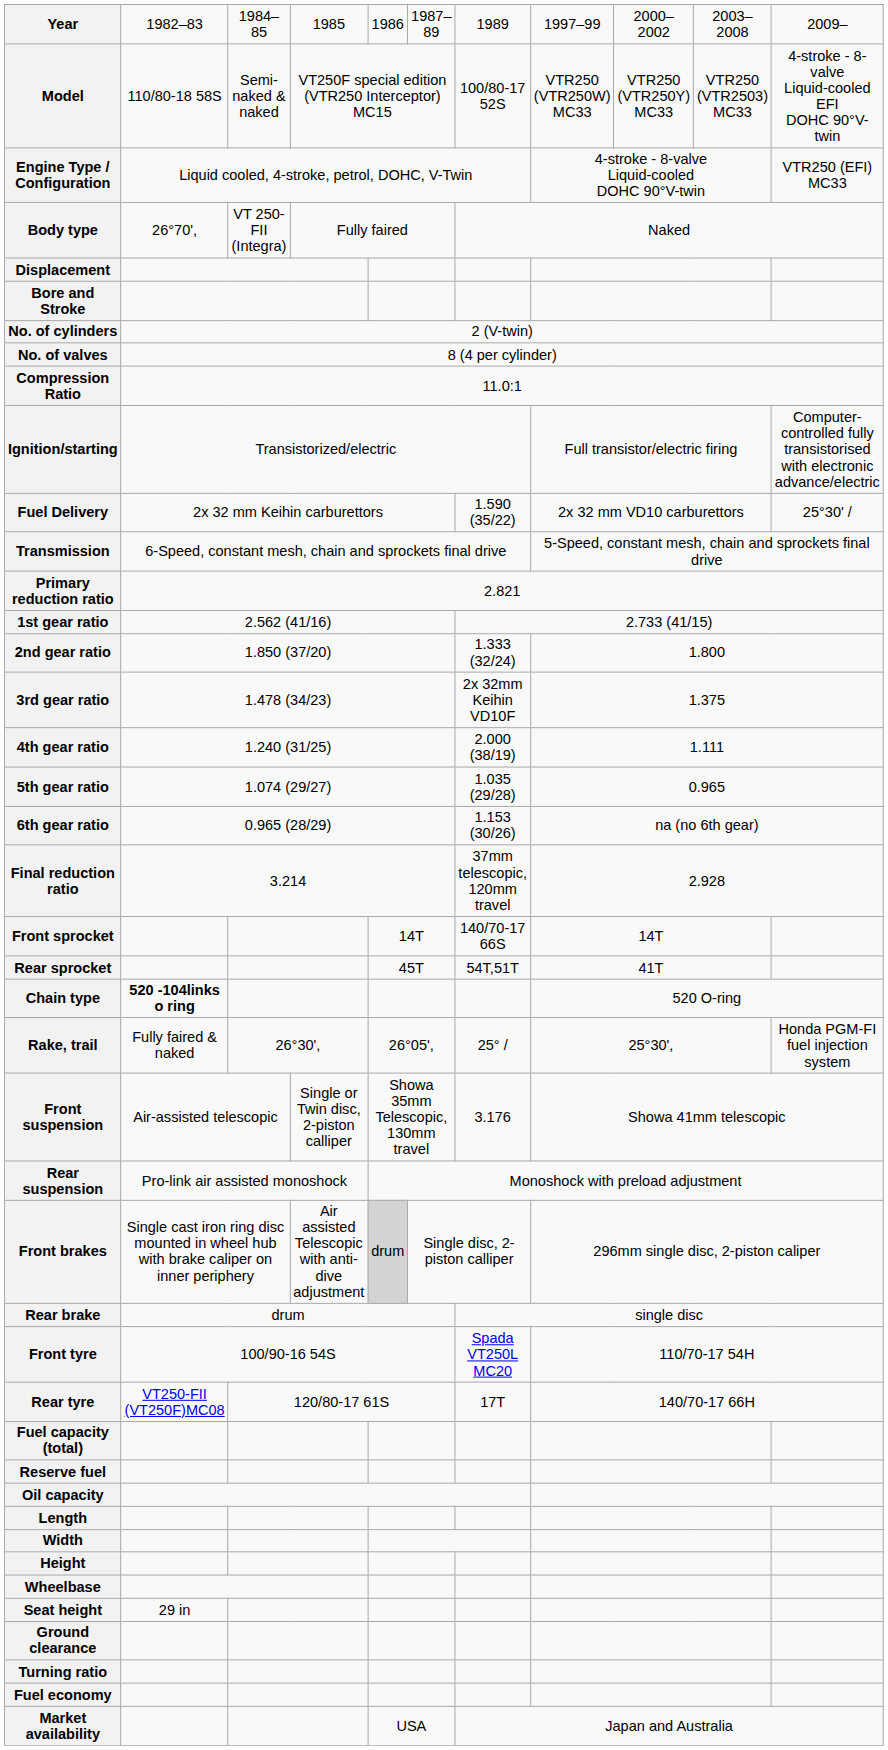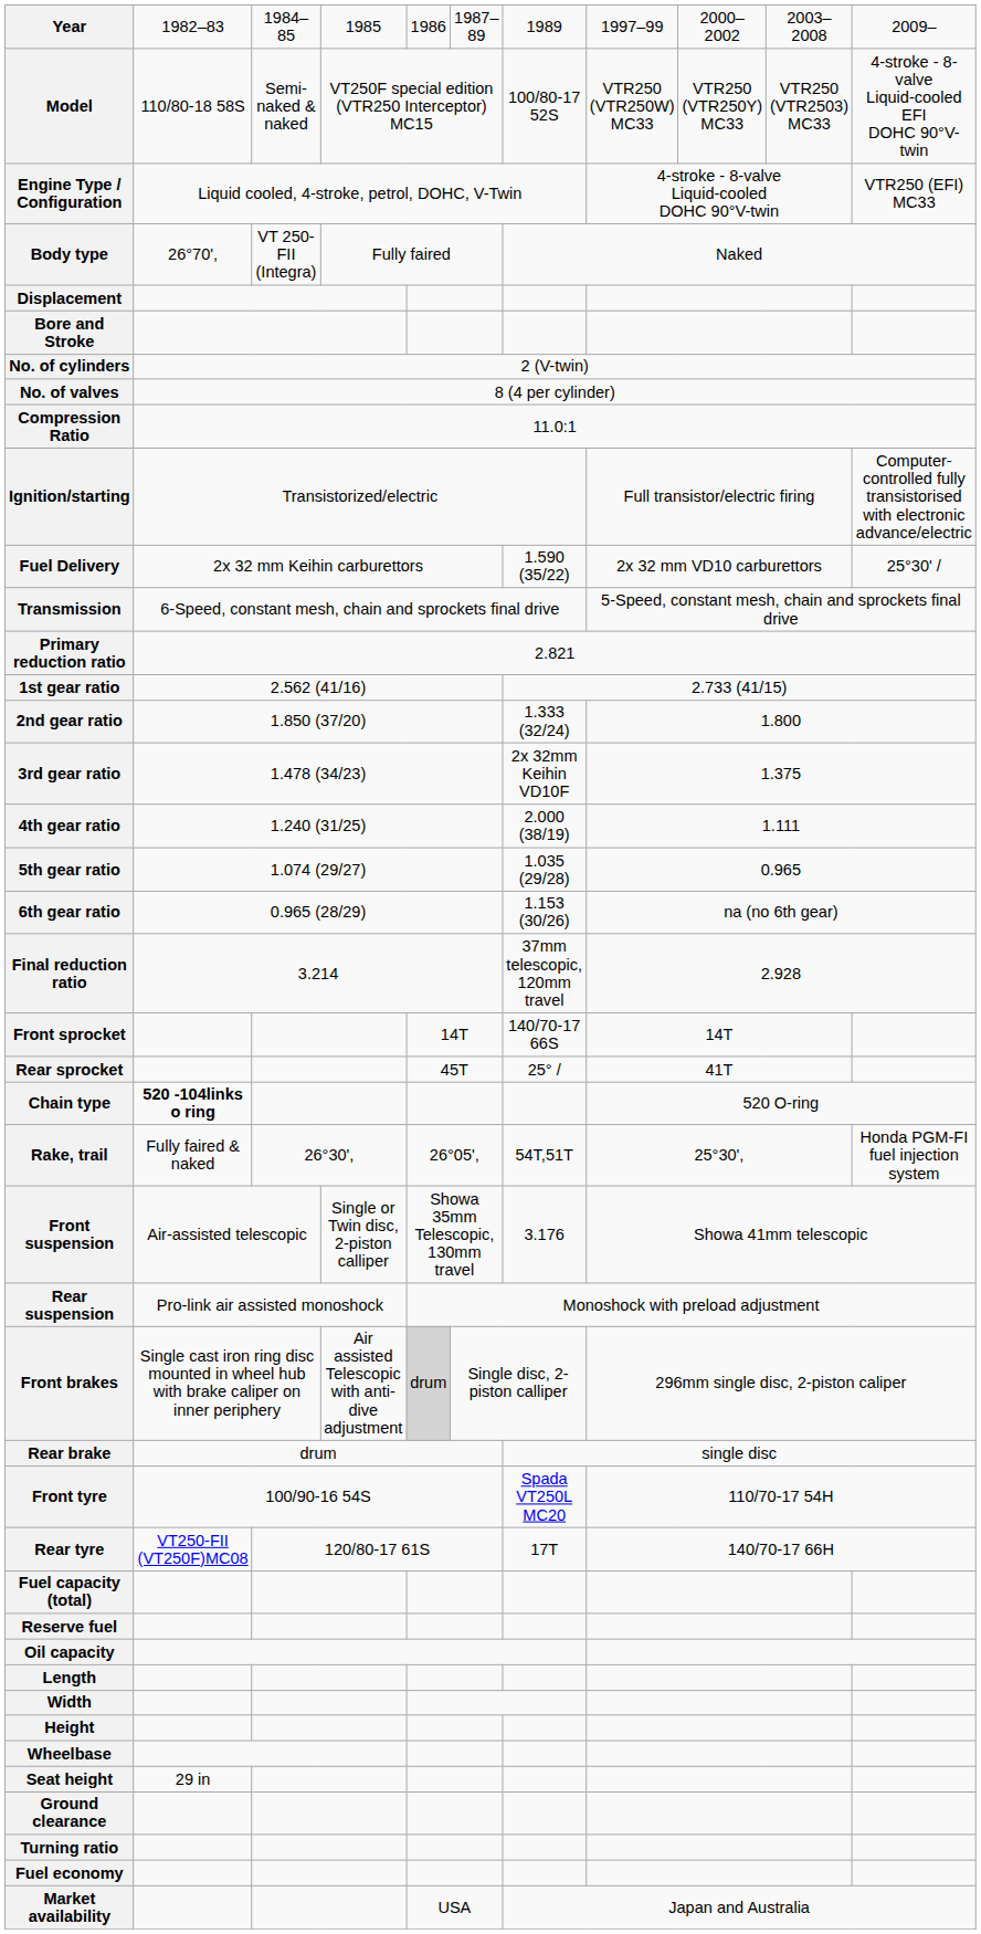Rear sprocket | column 7: 54T,51T -> 25° /
Rake, trail | column 7: 25° / -> 54T,51T
